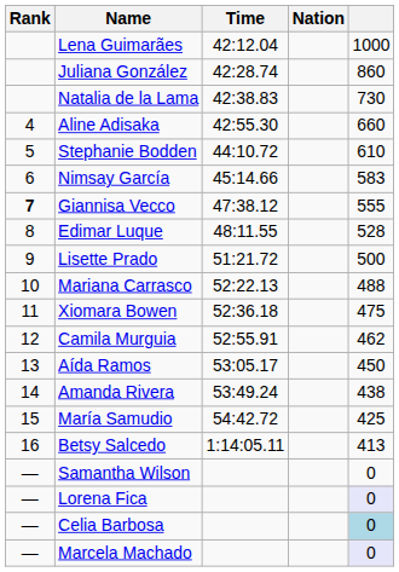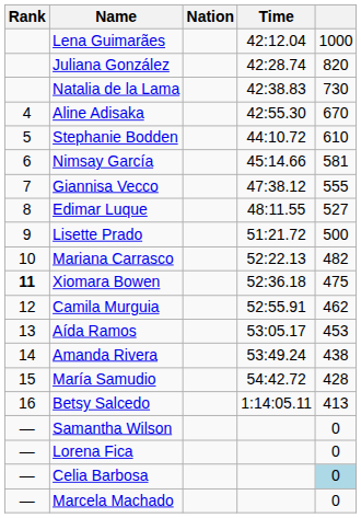columns swapped: Nation <-> Time
Juliana González | column 5: 860 -> 820
Aline Adisaka | column 5: 660 -> 670
Nimsay García | column 5: 583 -> 581
Giannisa Vecco | Rank: bold -> normal
Edimar Luque | column 5: 528 -> 527
Mariana Carrasco | column 5: 488 -> 482
Xiomara Bowen | Rank: normal -> bold
Aída Ramos | column 5: 450 -> 453
María Samudio | column 5: 425 -> 428
Lorena Fica | column 5: lavender background -> no background
Marcela Machado | column 5: lavender background -> no background
